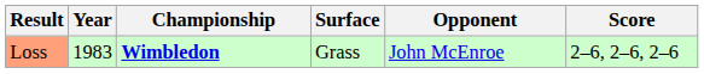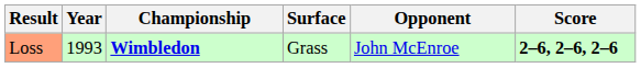Loss | Year: 1983 -> 1993
Loss | Score: normal -> bold
